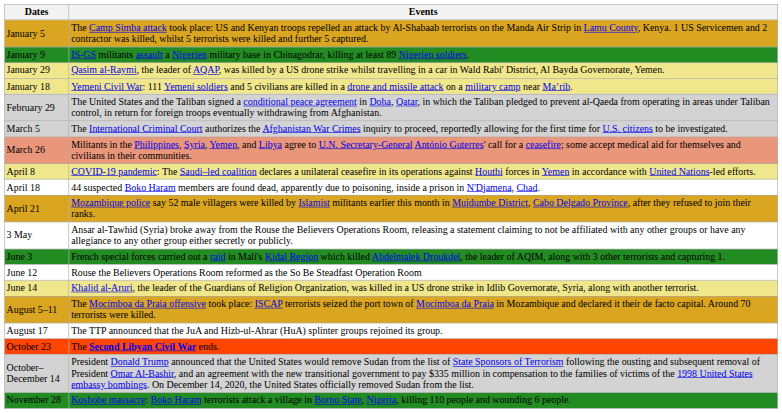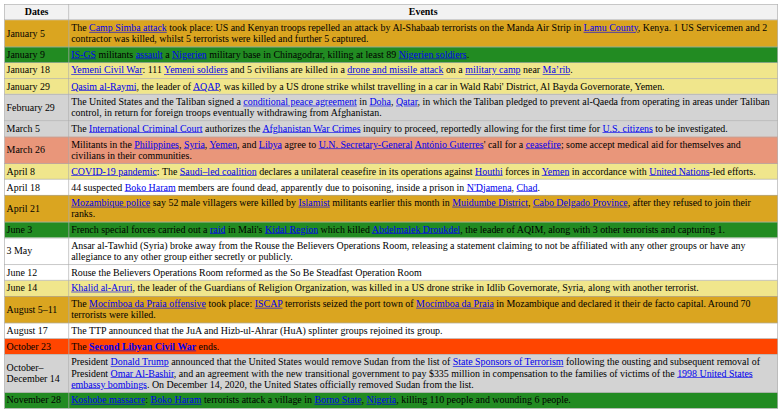rows swapped: January 18 <-> January 29
rows swapped: 3 May <-> June 3
